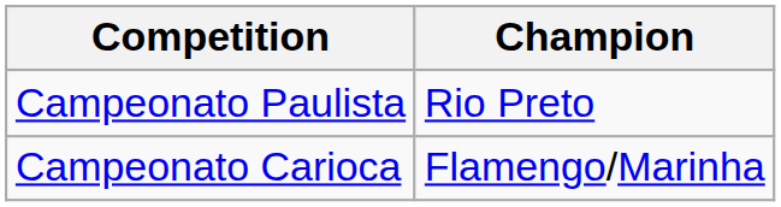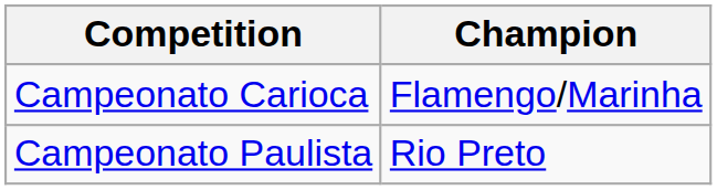rows swapped: Campeonato Carioca <-> Campeonato Paulista
